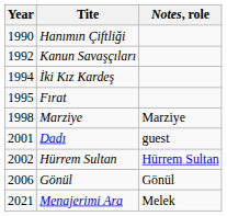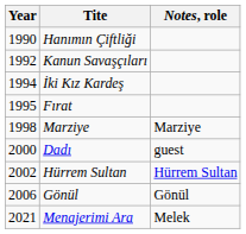Dadı | Year: 2001 -> 2000
